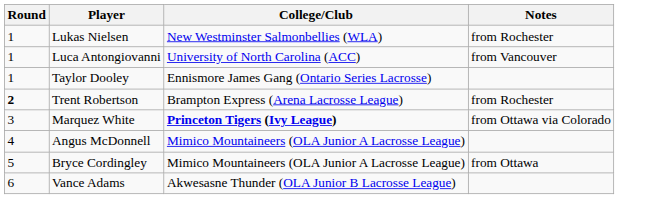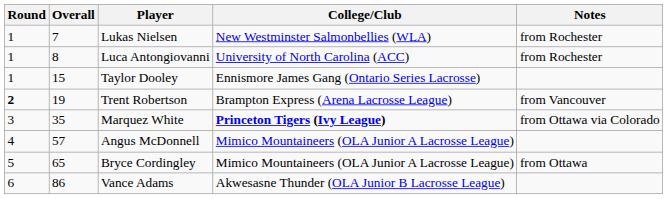+ column: Overall | 7 | 8 | 15 | 19 | 35 | 57 | 65 | 86
Luca Antongiovanni | Notes: from Vancouver -> from Rochester
Trent Robertson | Notes: from Rochester -> from Vancouver
